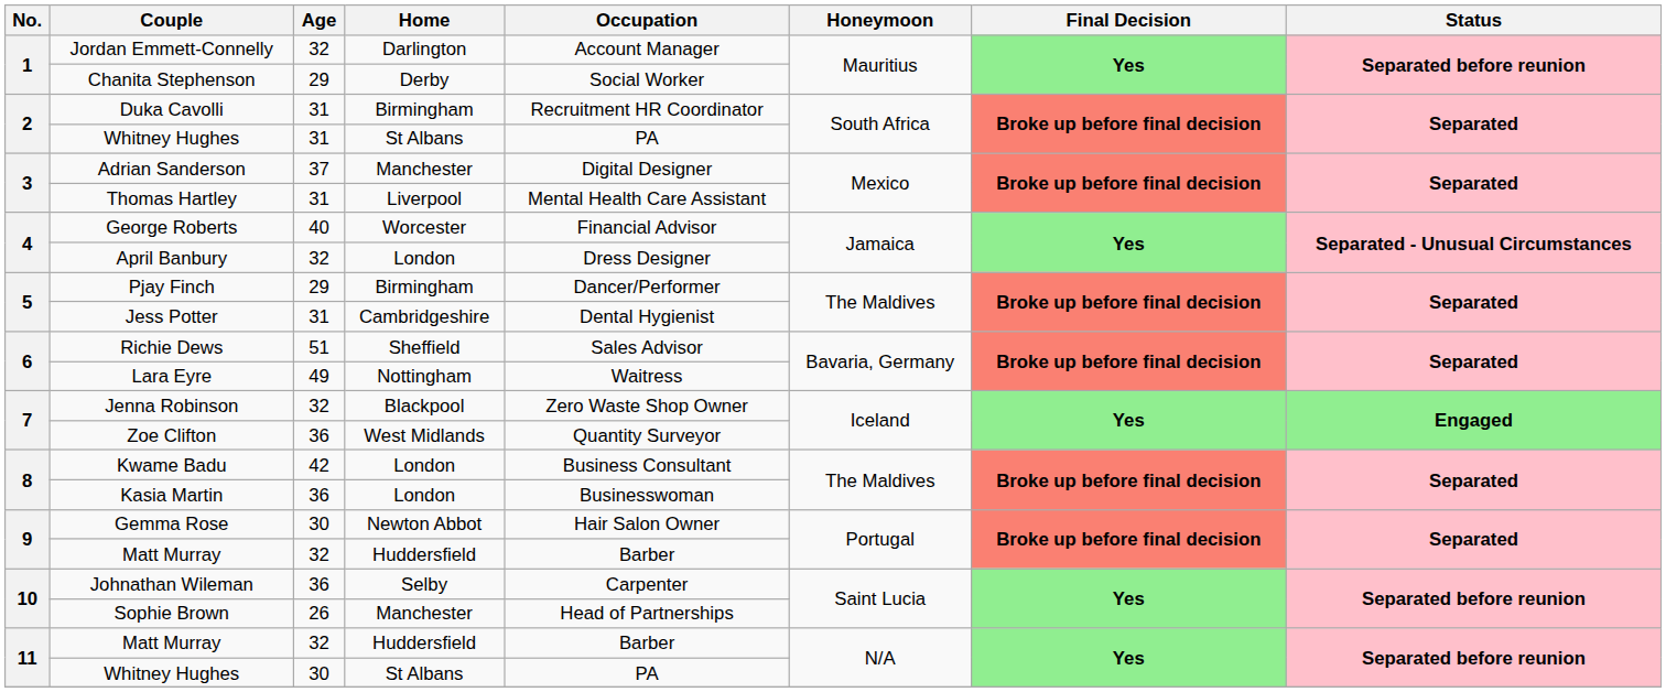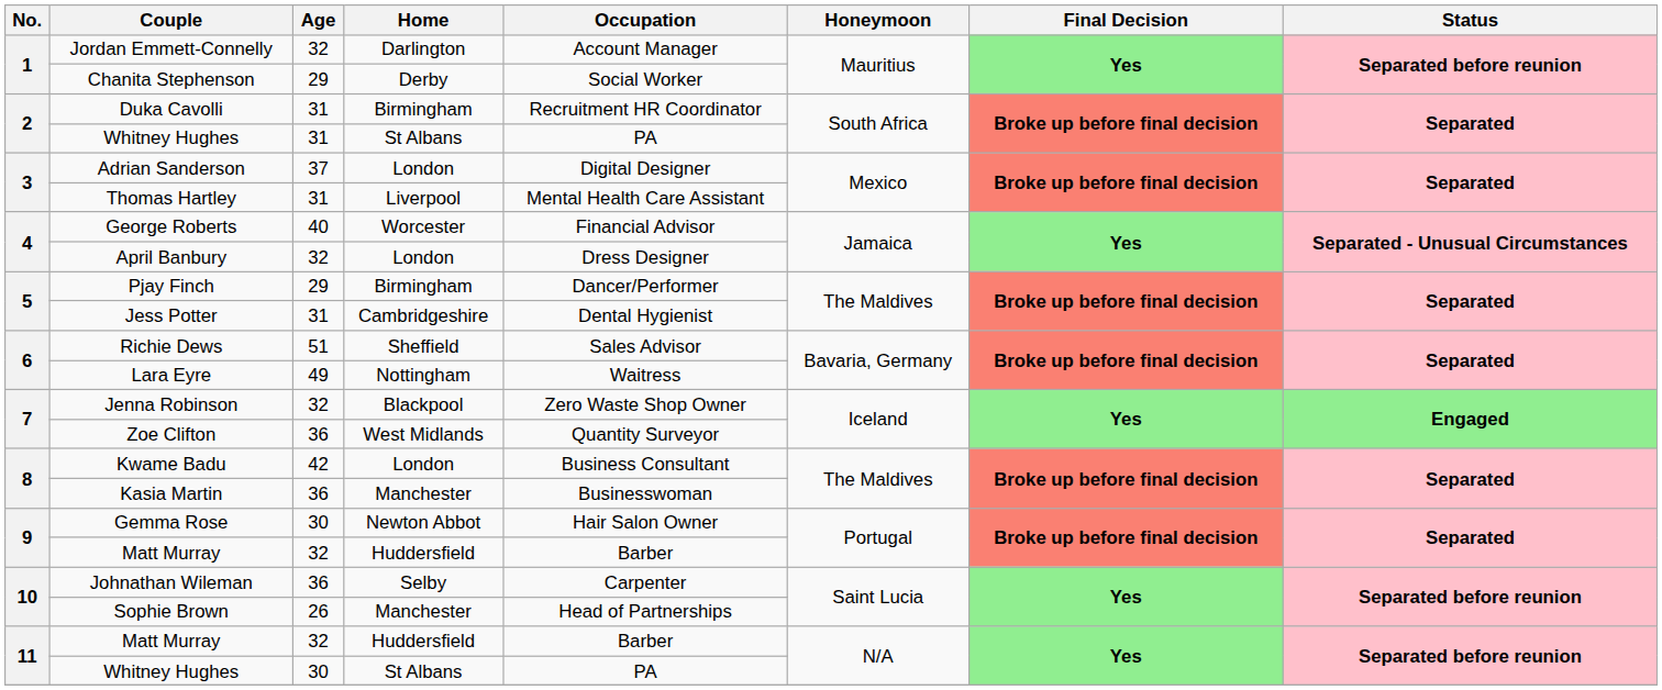Adrian Sanderson | Home: Manchester -> London
Kasia Martin | Home: London -> Manchester
